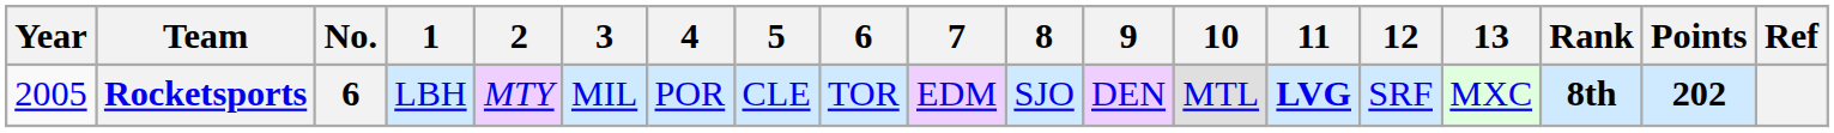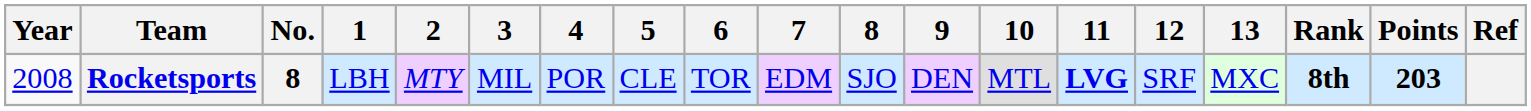Rocketsports | Year: 2005 -> 2008
Rocketsports | No.: 6 -> 8
Rocketsports | Points: 202 -> 203
